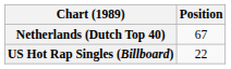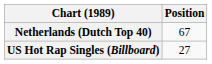US Hot Rap Singles (Billboard) | Position: 22 -> 27
